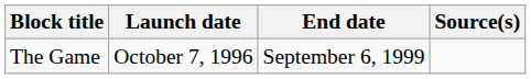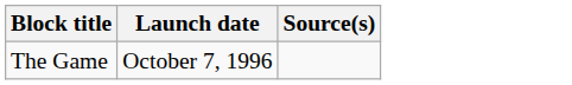- column: End date | September 6, 1999
